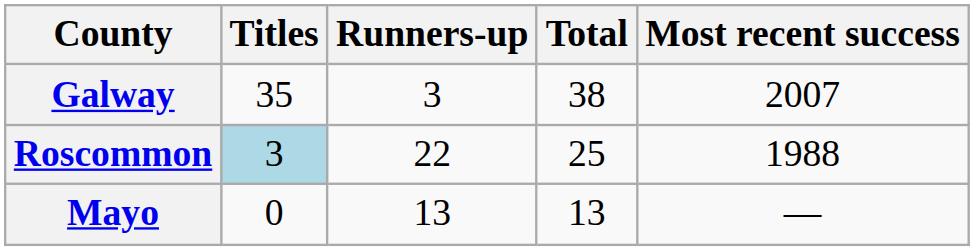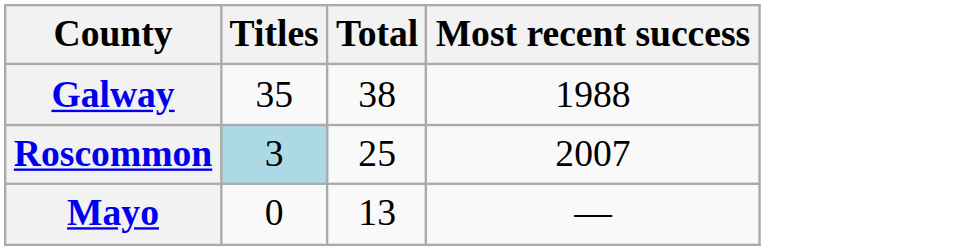- column: Runners-up | 3 | 22 | 13
Galway | Most recent success: 2007 -> 1988
Roscommon | Most recent success: 1988 -> 2007
